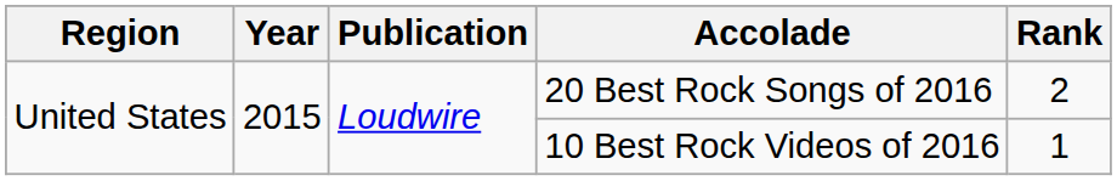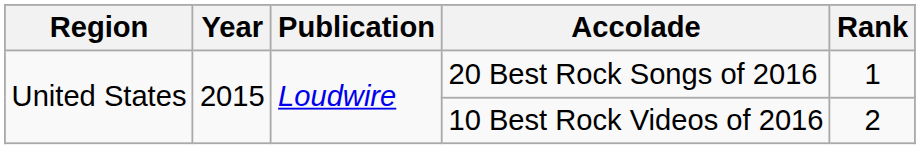20 Best Rock Songs of 2016 | Rank: 2 -> 1
10 Best Rock Videos of 2016 | Rank: 1 -> 2
